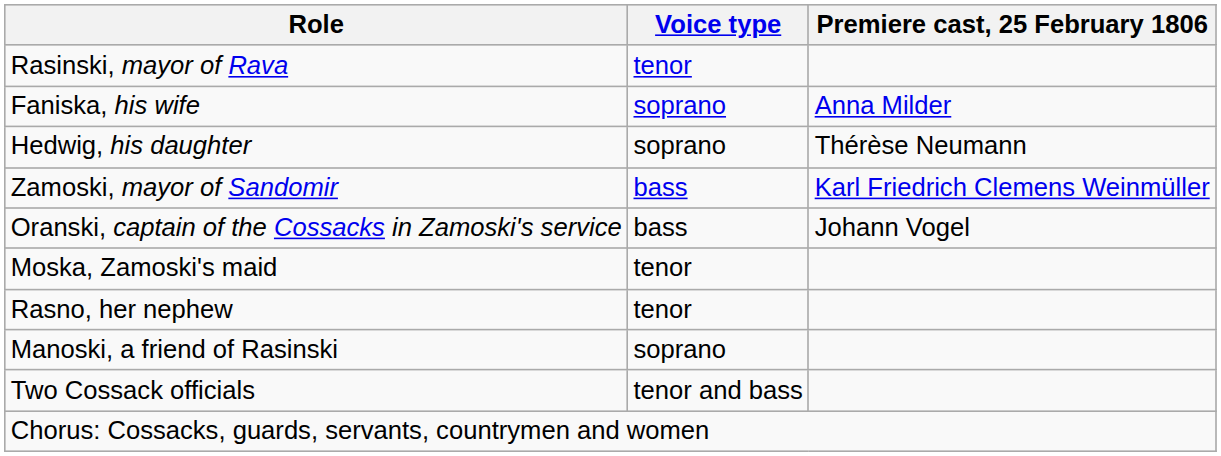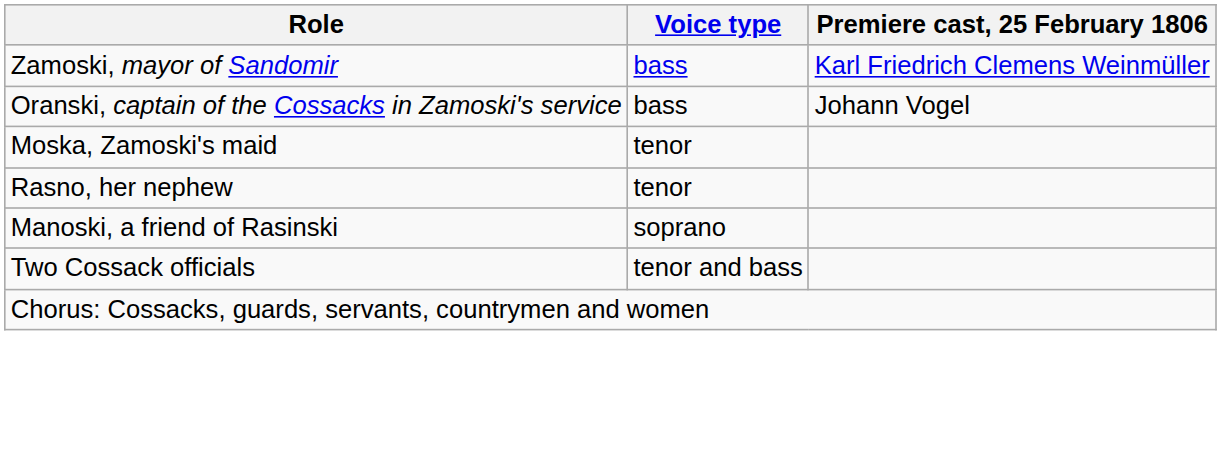- row: Rasinski, mayor of Rava | tenor
- row: Faniska, his wife | soprano | Anna Milder
- row: Hedwig, his daughter | soprano | Thérèse Neumann
